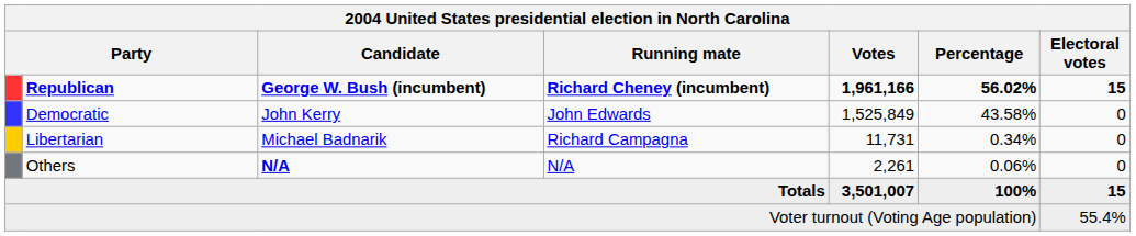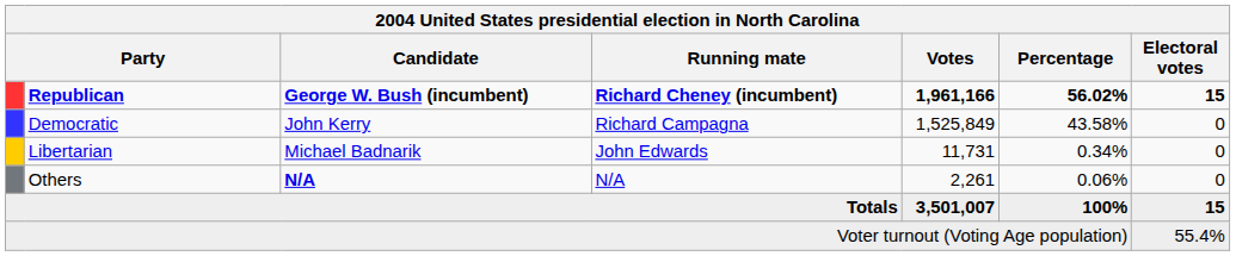Democratic | Running mate: John Edwards -> Richard Campagna
Libertarian | Running mate: Richard Campagna -> John Edwards
